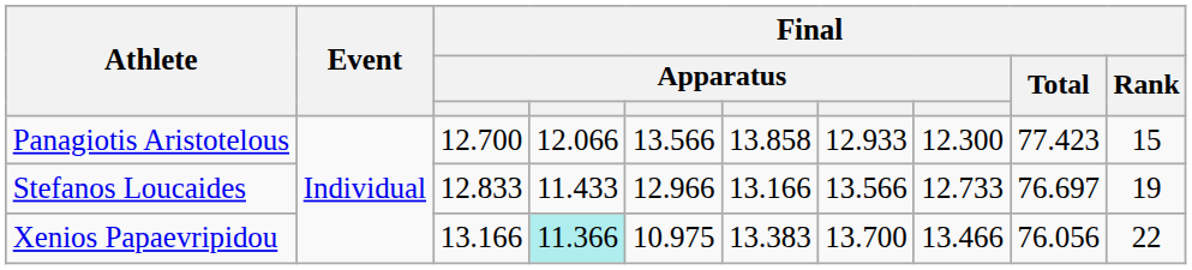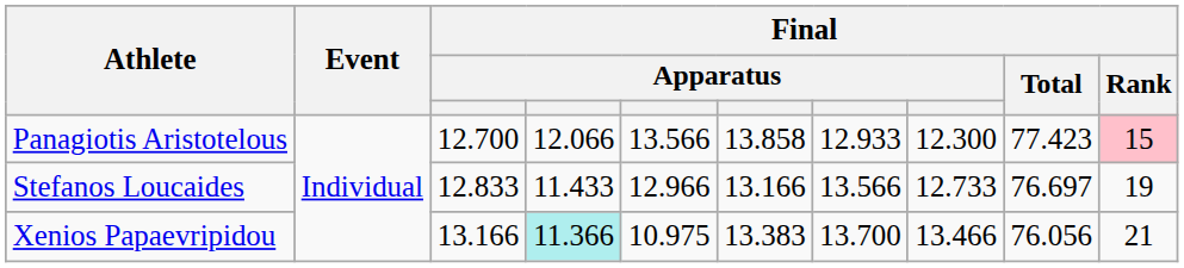Panagiotis Aristotelous | Final / Rank: no background -> pink background
Xenios Papaevripidou | Final / Rank: 22 -> 21
